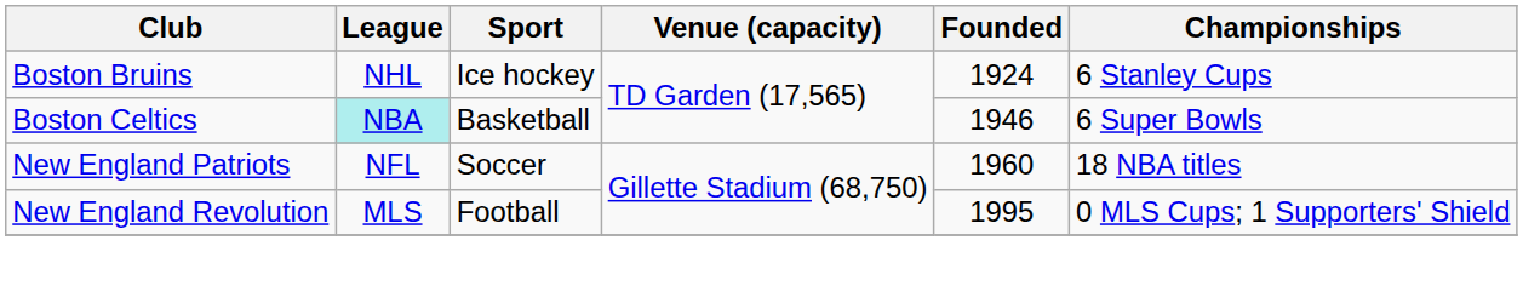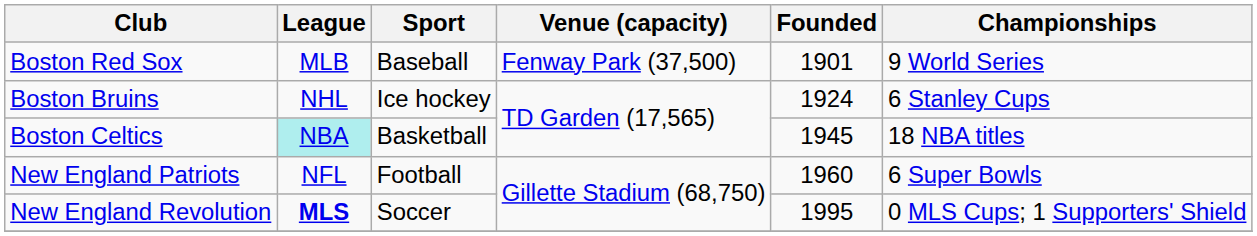+ row: Boston Red Sox | MLB | Baseball | Fenway Park (37,500) | 1901 | 9 World Series
Boston Celtics | Founded: 1946 -> 1945
Boston Celtics | Championships: 6 Super Bowls -> 18 NBA titles
New England Patriots | Sport: Soccer -> Football
New England Patriots | Championships: 18 NBA titles -> 6 Super Bowls
New England Revolution | League: normal -> bold
New England Revolution | Sport: Football -> Soccer
